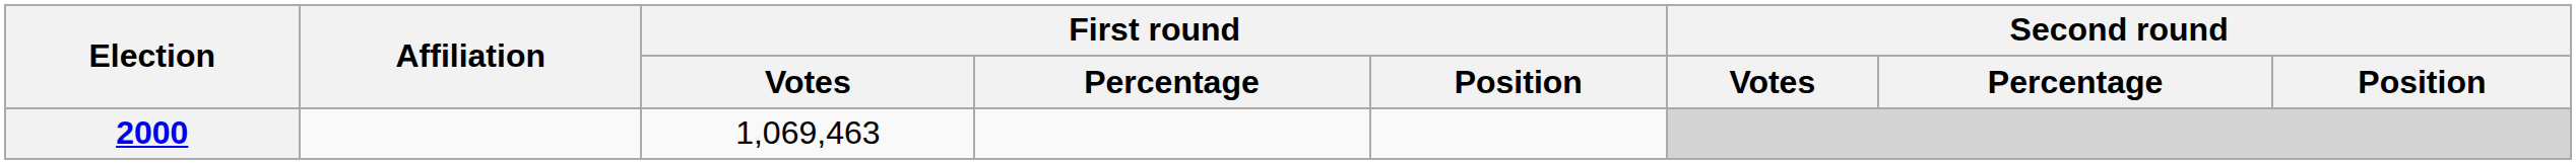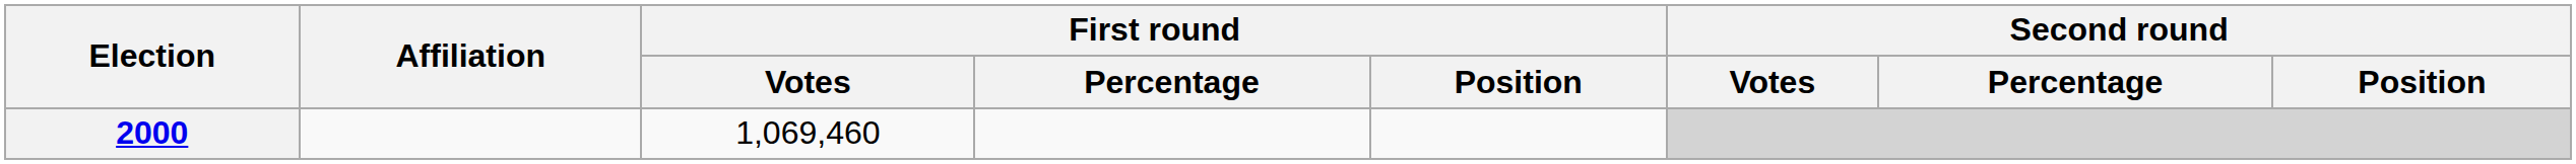2000 | First round / Votes: 1,069,463 -> 1,069,460
